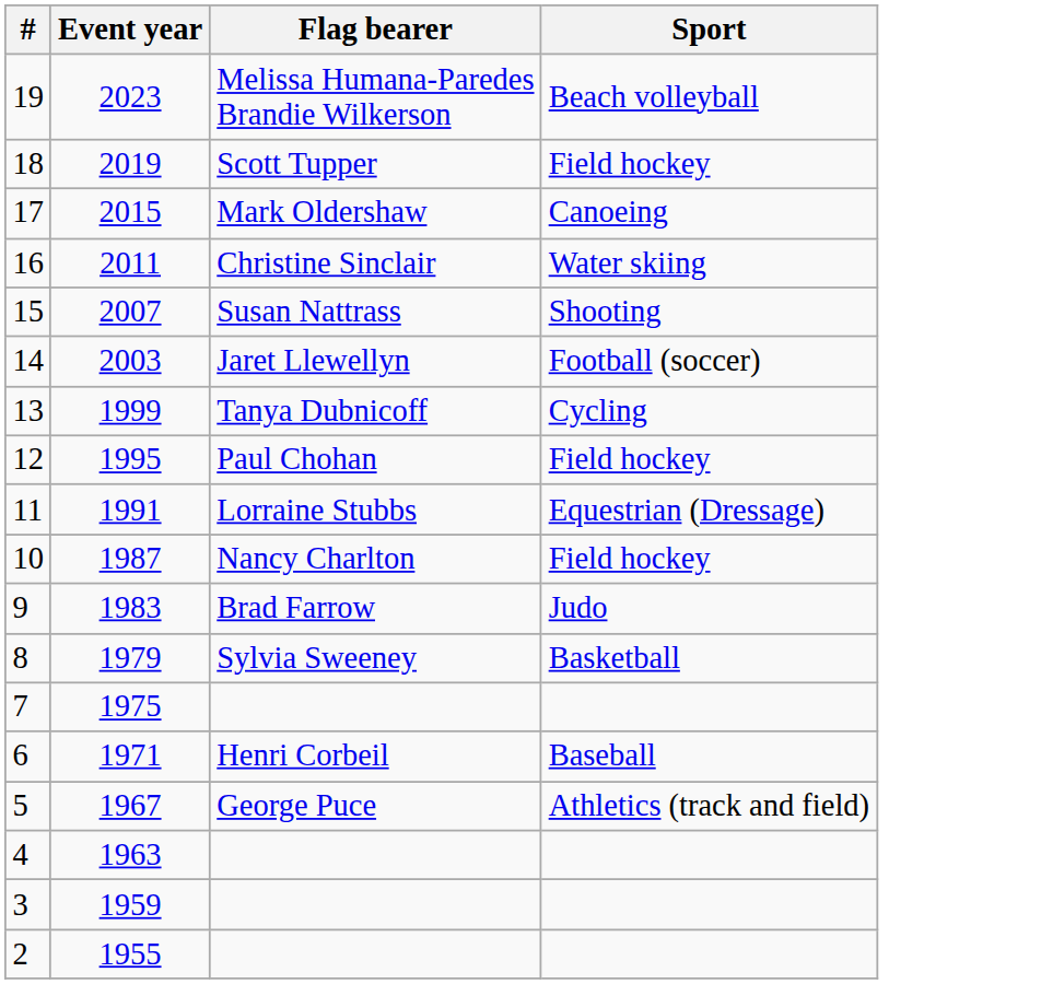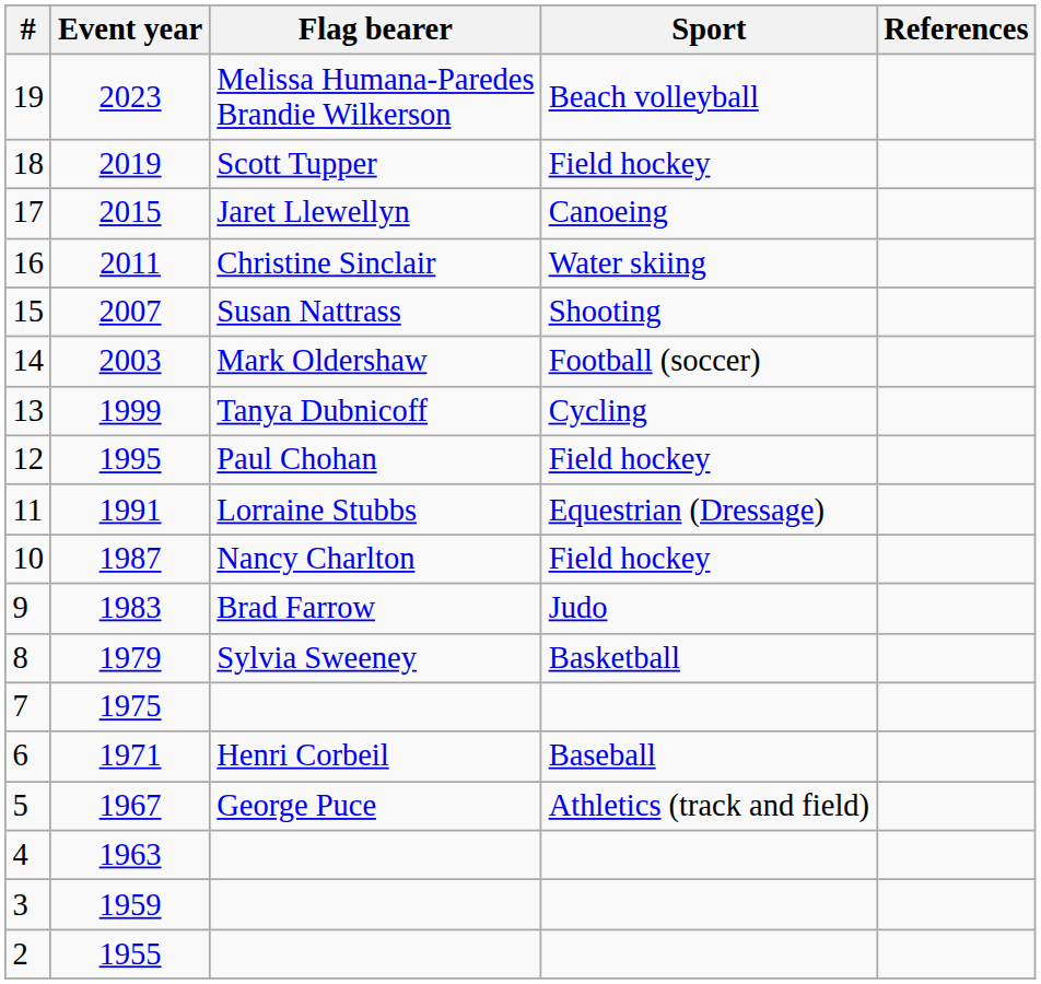+ column: References
17 | Flag bearer: Mark Oldershaw -> Jaret Llewellyn
14 | Flag bearer: Jaret Llewellyn -> Mark Oldershaw
